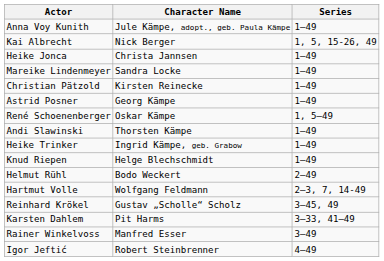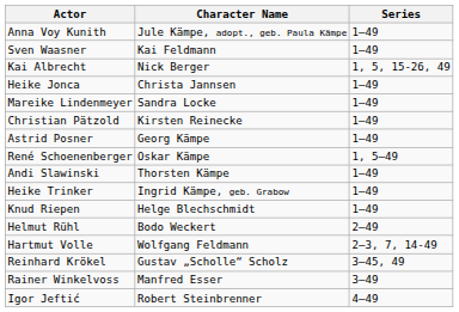+ row: Sven Waasner | Kai Feldmann | 1–49
- row: Karsten Dahlem | Pit Harms | 3–33, 41–49
